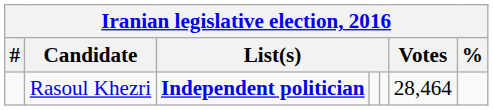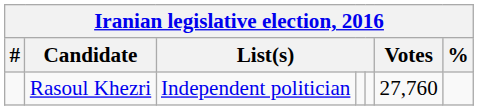Rasoul Khezri | column 3: bold -> normal
Rasoul Khezri | Votes: 28,464 -> 27,760
